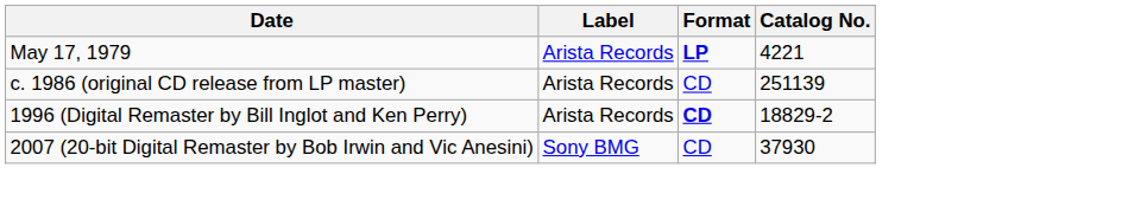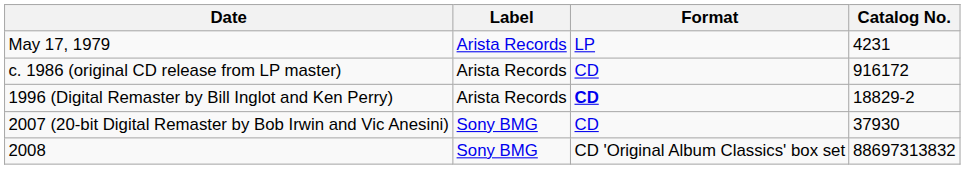May 17, 1979 | Format: bold -> normal
May 17, 1979 | Catalog No.: 4221 -> 4231
c. 1986 (original CD release from LP master) | Catalog No.: 251139 -> 916172
+ row: 2008 | Sony BMG | CD 'Original Album Classics' box set | 88697313832
